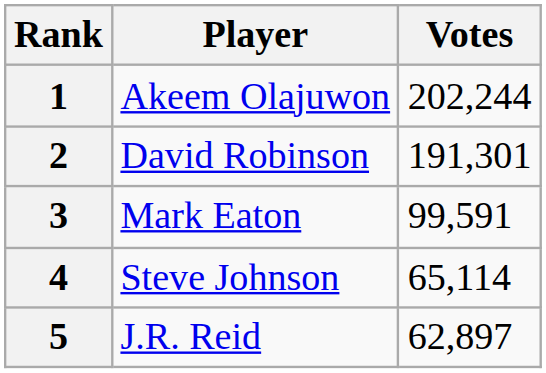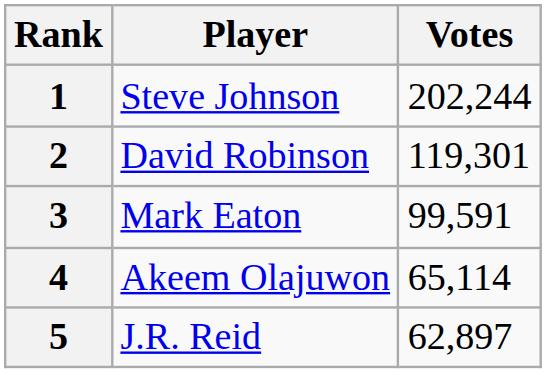1 | Player: Akeem Olajuwon -> Steve Johnson
2 | Votes: 191,301 -> 119,301
4 | Player: Steve Johnson -> Akeem Olajuwon
